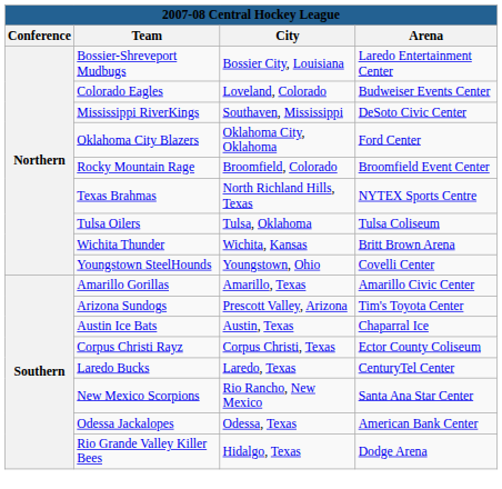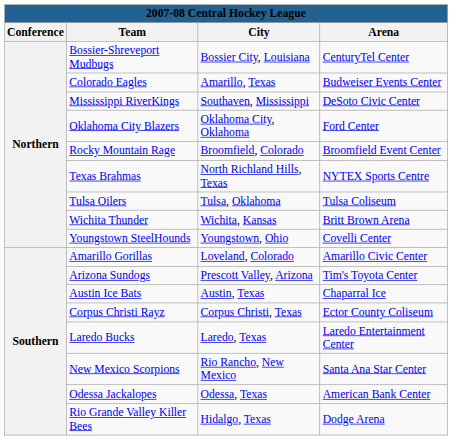Bossier-Shreveport Mudbugs | Arena: Laredo Entertainment Center -> CenturyTel Center
Colorado Eagles | City: Loveland, Colorado -> Amarillo, Texas
Amarillo Gorillas | City: Amarillo, Texas -> Loveland, Colorado
Laredo Bucks | Arena: CenturyTel Center -> Laredo Entertainment Center
